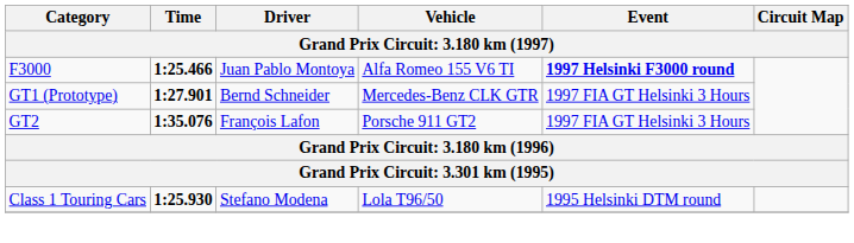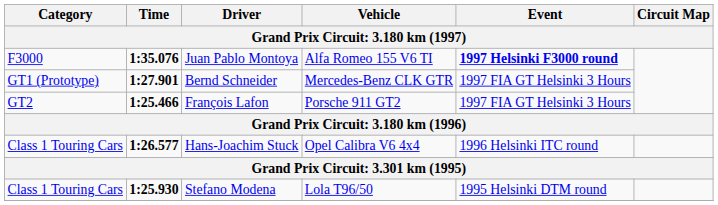Juan Pablo Montoya | Time: 1:25.466 -> 1:35.076
François Lafon | Time: 1:35.076 -> 1:25.466
+ row: Class 1 Touring Cars | 1:26.577 | Hans-Joachim Stuck | Opel Calibra V6 4x4 | 1996 Helsinki ITC round
